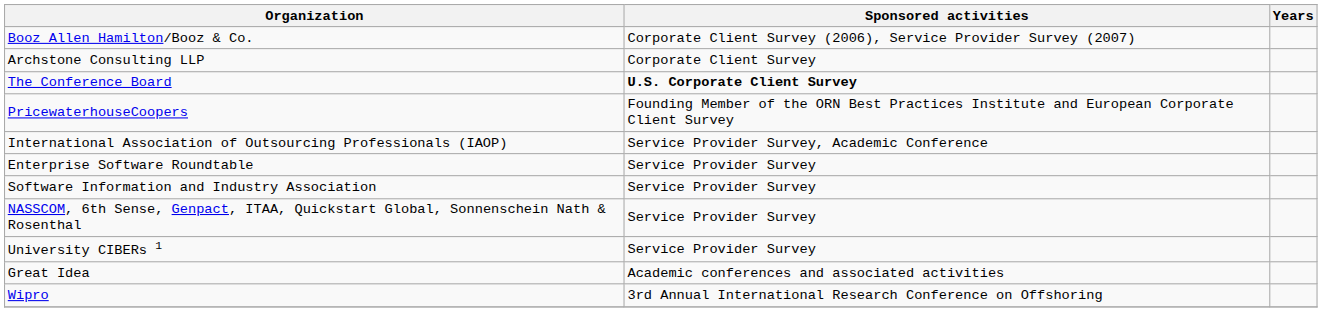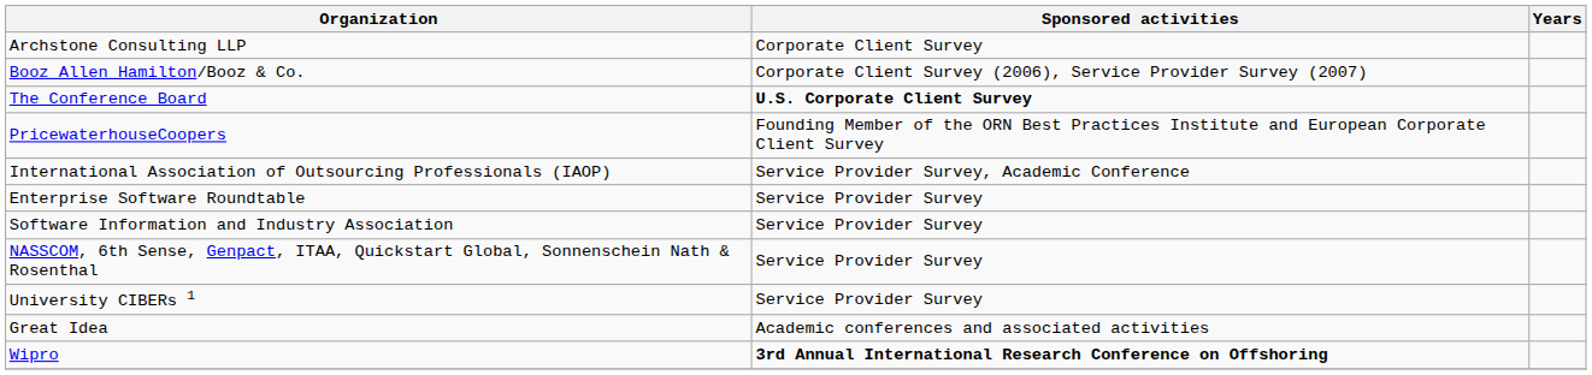rows swapped: Archstone Consulting LLP <-> Booz Allen Hamilton/Booz & Co.
Wipro | Sponsored activities: normal -> bold
